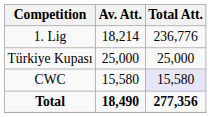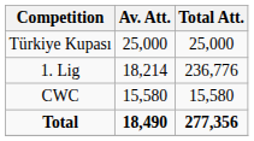rows swapped: 1. Lig <-> Türkiye Kupası
CWC | Total Att.: lavender background -> no background
